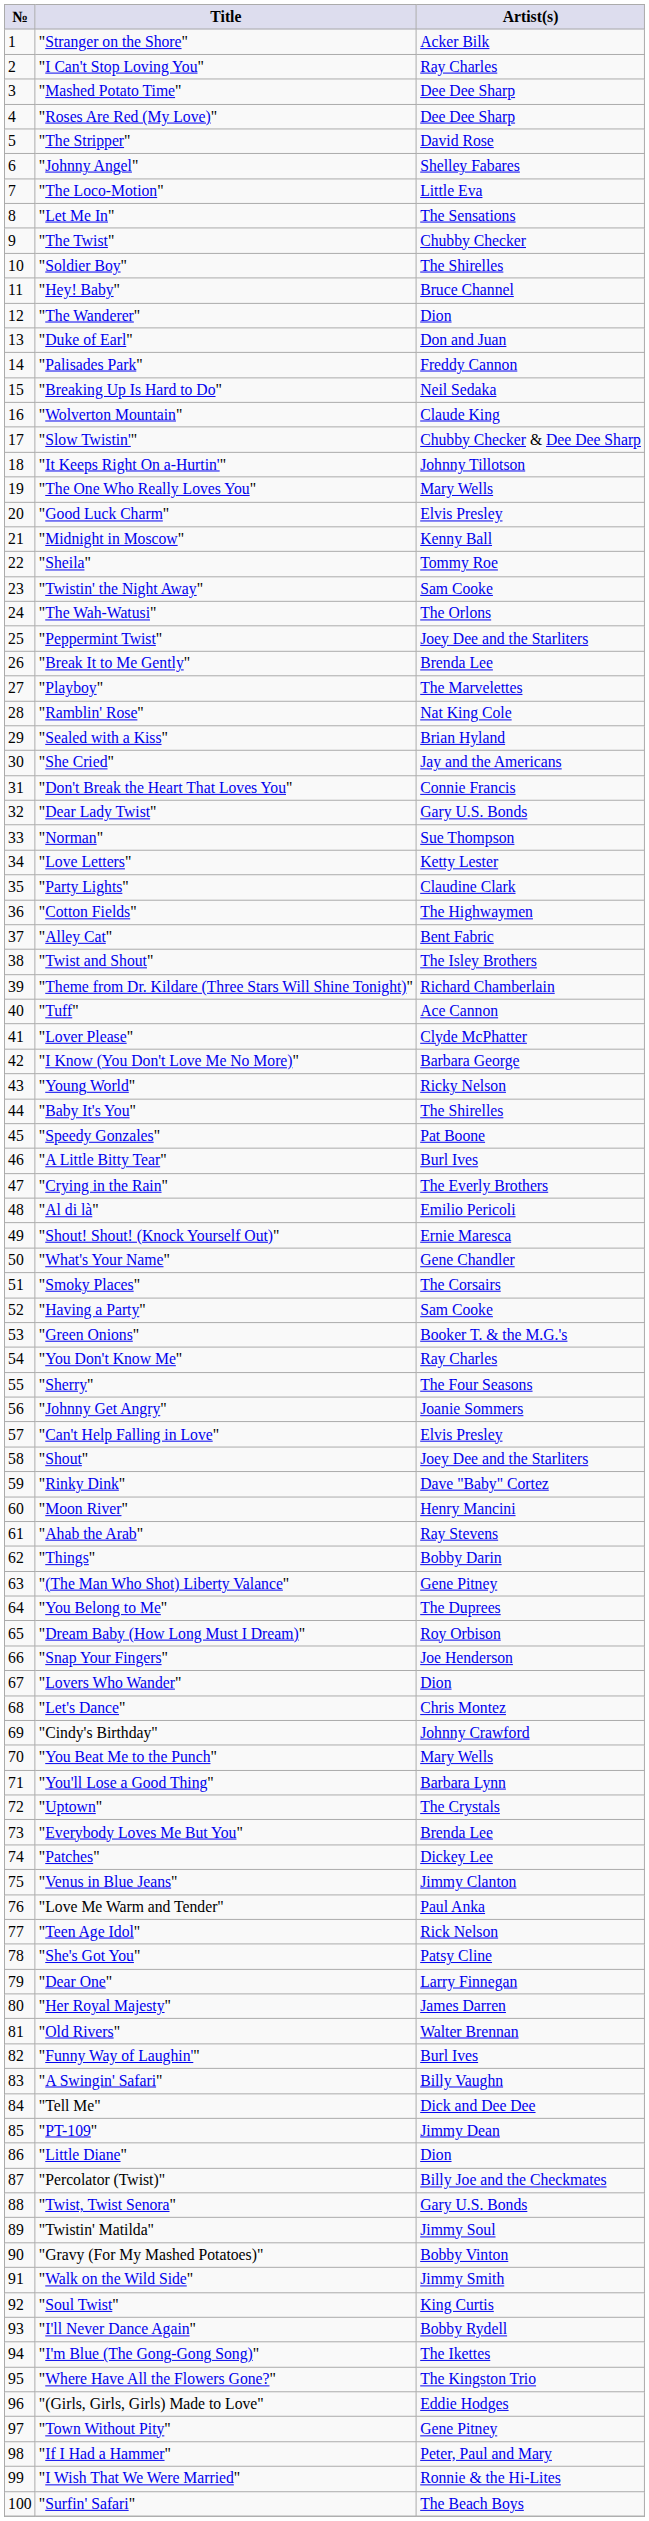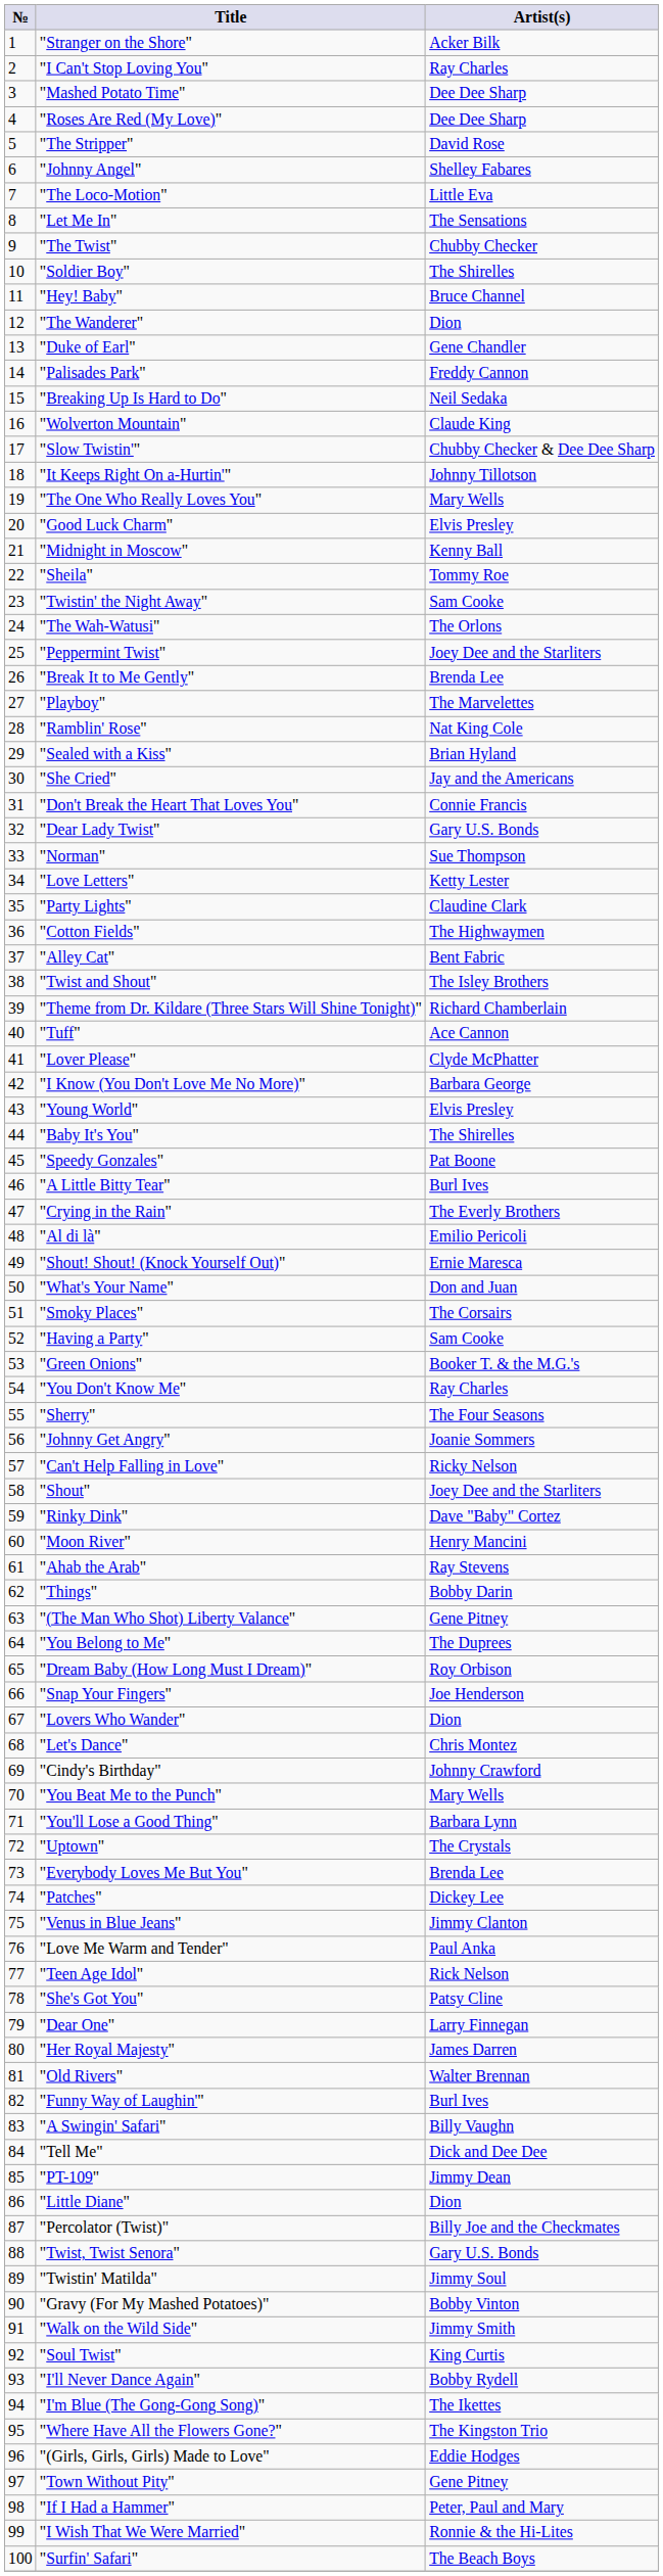"Duke of Earl" | Artist(s): Don and Juan -> Gene Chandler
"Young World" | Artist(s): Ricky Nelson -> Elvis Presley
"What's Your Name" | Artist(s): Gene Chandler -> Don and Juan
"Can't Help Falling in Love" | Artist(s): Elvis Presley -> Ricky Nelson
